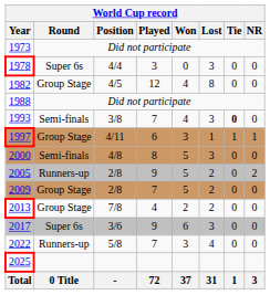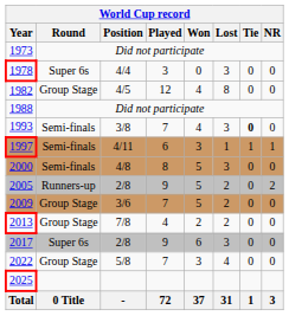1997 | Round: Group Stage -> Semi-finals
2009 | Position: 2/8 -> 3/6
2017 | Position: 3/6 -> 2/8
2022 | Round: Runners-up -> Group Stage
